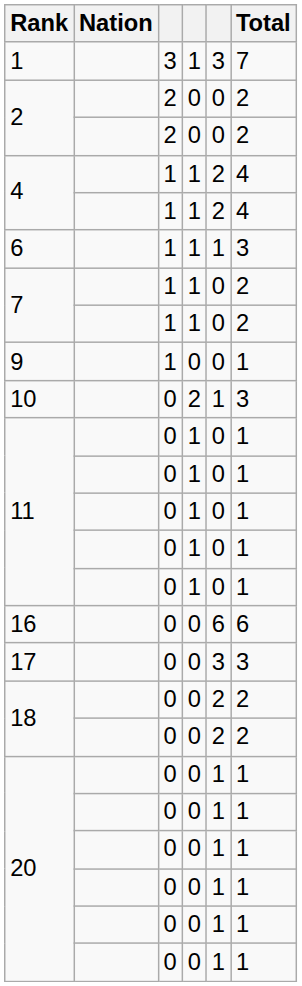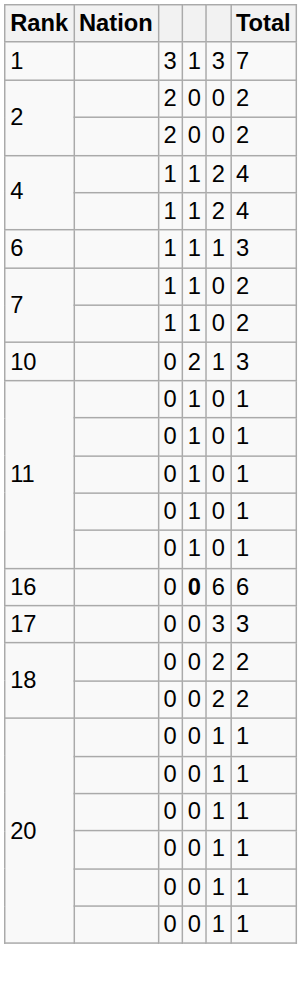- row: 9 | 1 | 0 | 0 | 1
16 | column 4: normal -> bold
